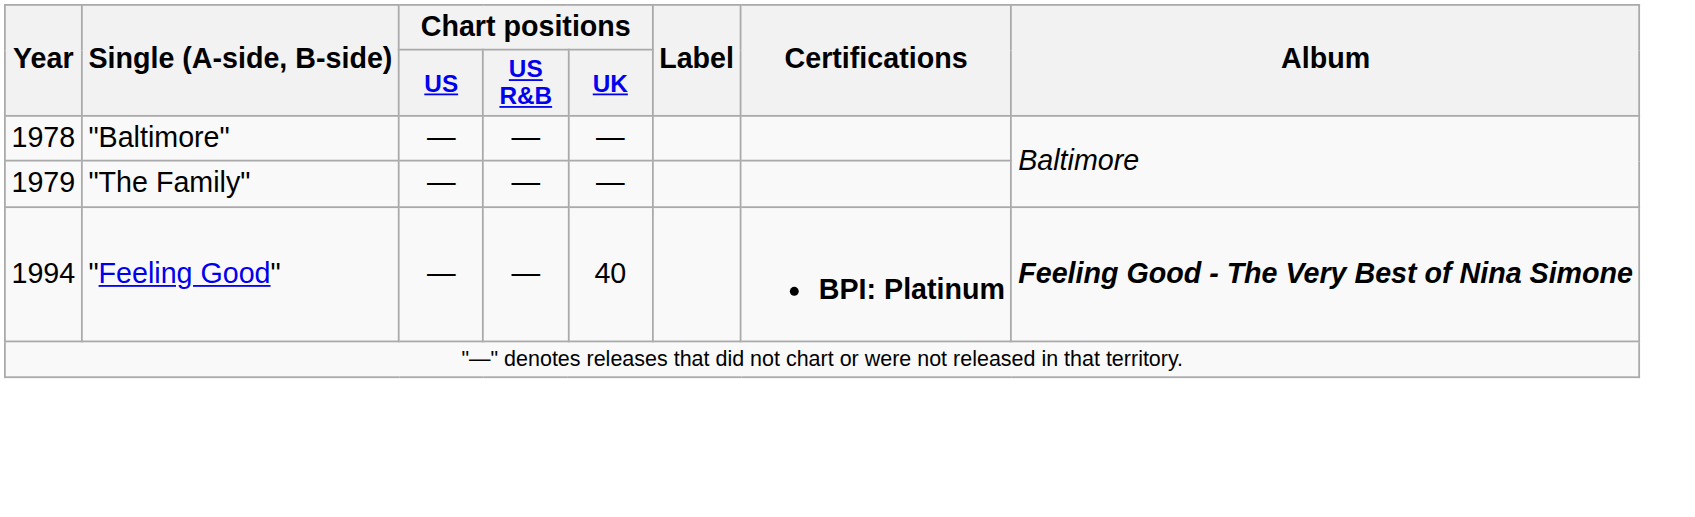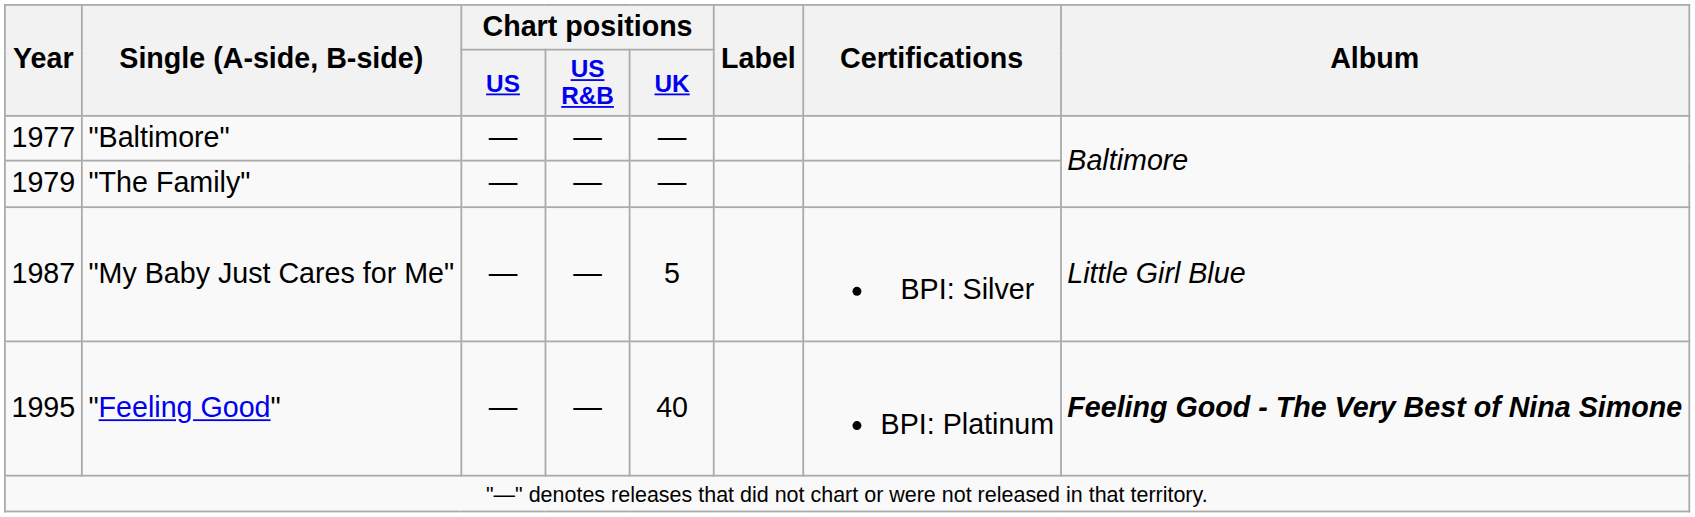"Baltimore" | Year: 1978 -> 1977
+ row: 1987 | "My Baby Just Cares for Me" | — | — | 5 | BPI: Silver | Little Girl Blue
"Feeling Good" | Year: 1994 -> 1995
"Feeling Good" | Certifications: bold -> normal
